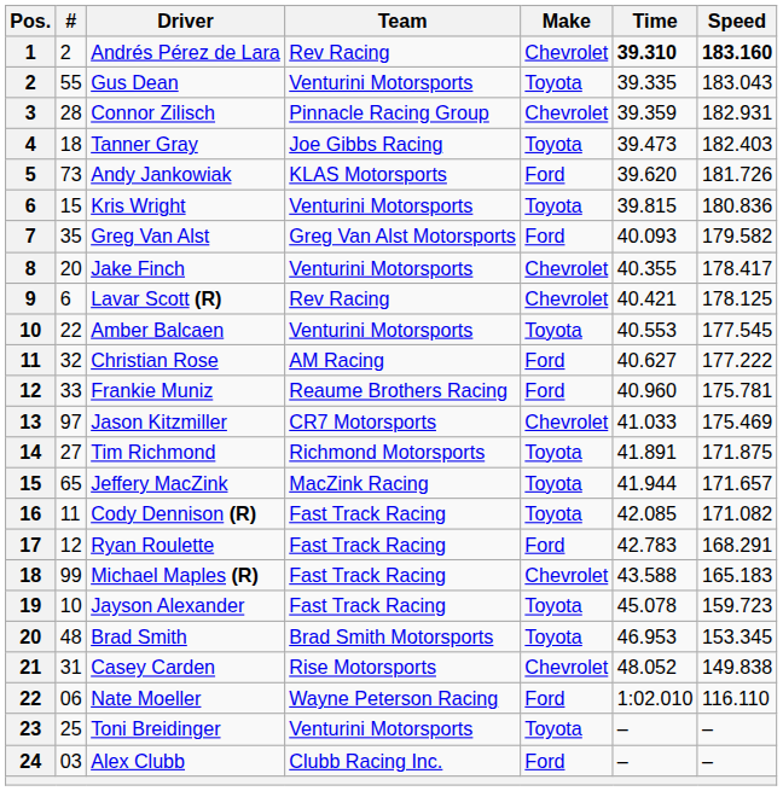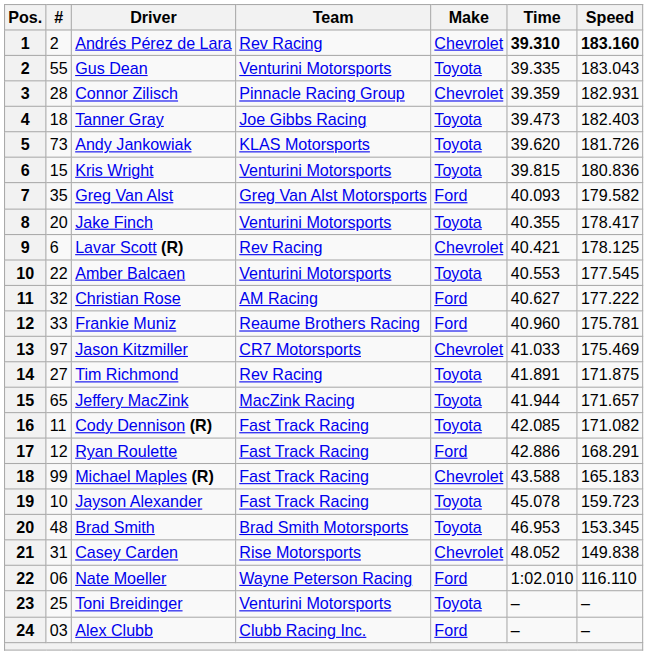Andy Jankowiak | Make: Ford -> Toyota
Jake Finch | Make: Chevrolet -> Toyota
Tim Richmond | Team: Richmond Motorsports -> Rev Racing
Ryan Roulette | Time: 42.783 -> 42.886
